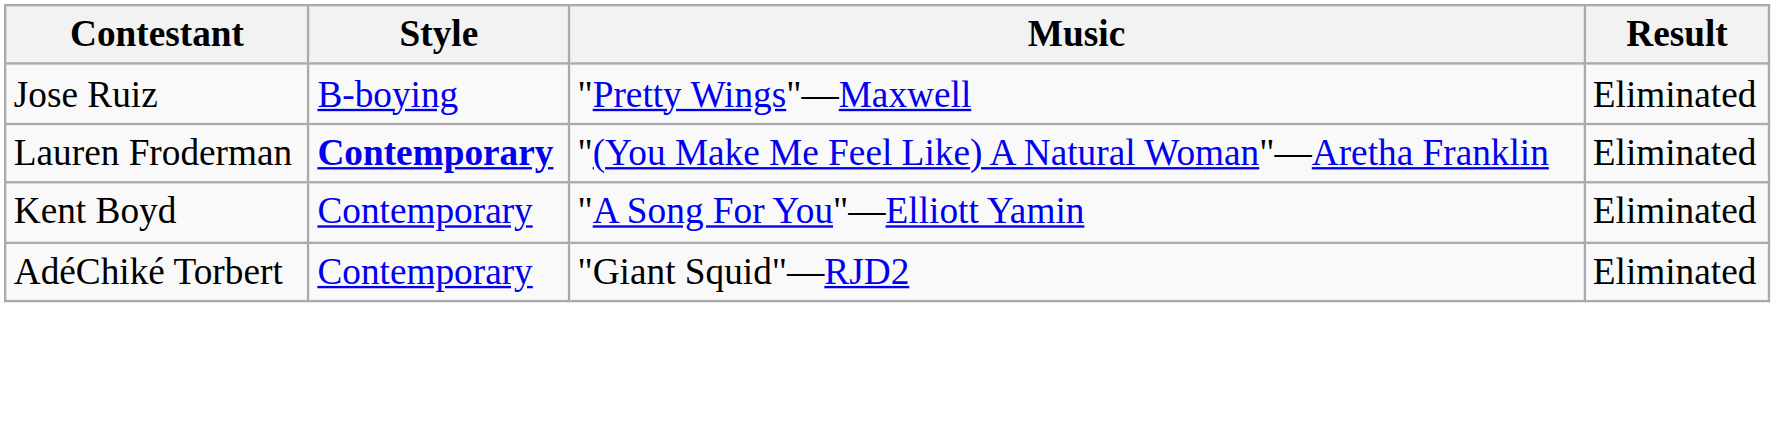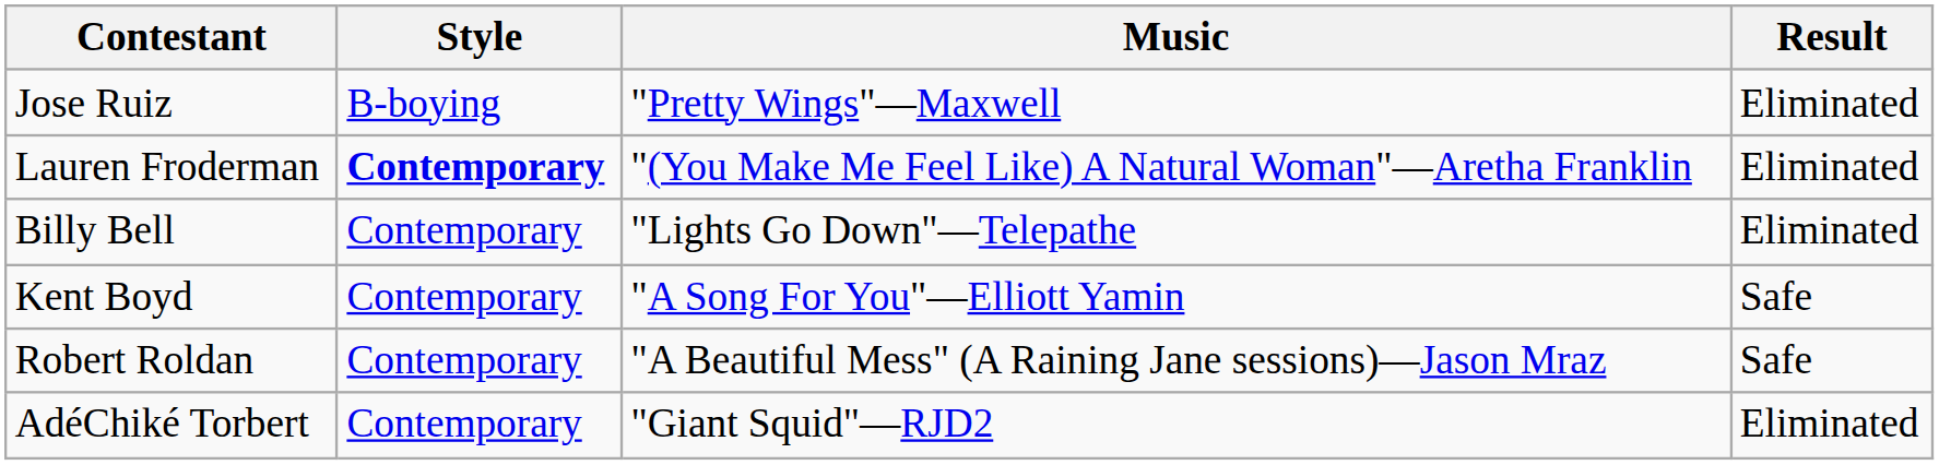+ row: Billy Bell | Contemporary | "Lights Go Down"—Telepathe | Eliminated
Kent Boyd | Result: Eliminated -> Safe
+ row: Robert Roldan | Contemporary | "A Beautiful Mess" (A Raining Jane sessions)—Jason Mraz | Safe
